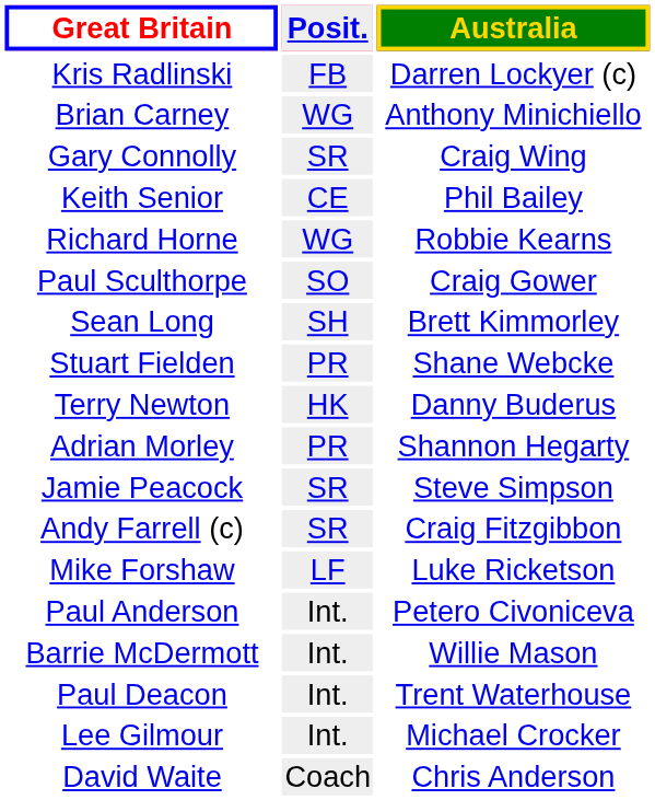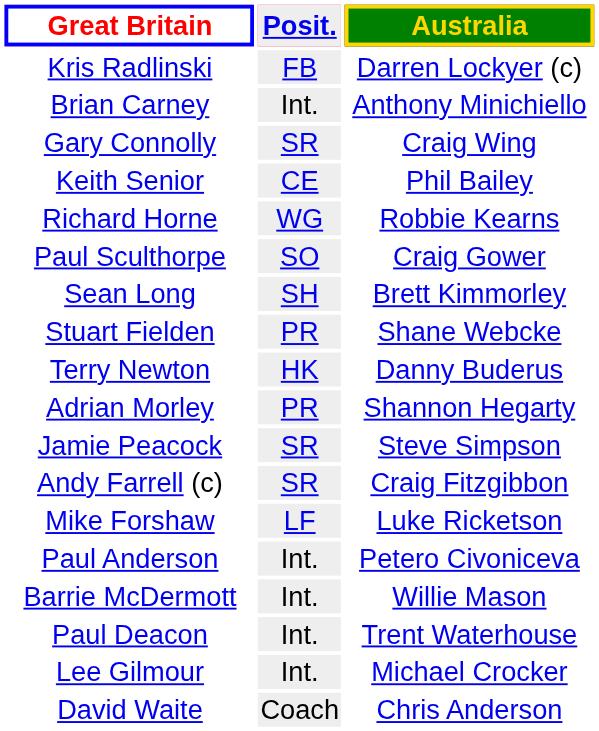Brian Carney | Posit.: WG -> Int.
